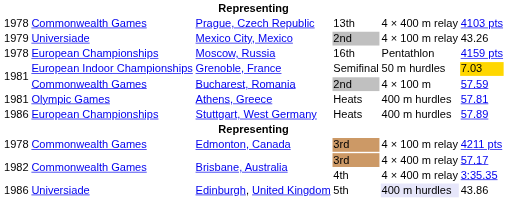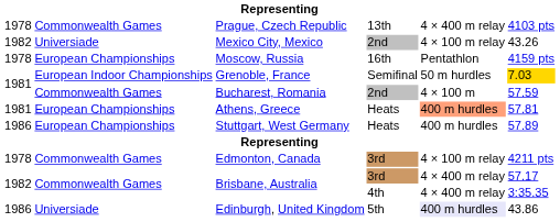Mexico City, Mexico | column 1: 1979 -> 1982
Athens, Greece | column 2: Olympic Games -> European Championships
Athens, Greece | column 5: no background -> lightsalmon background
